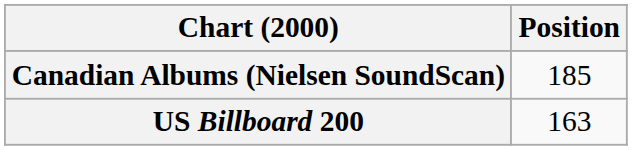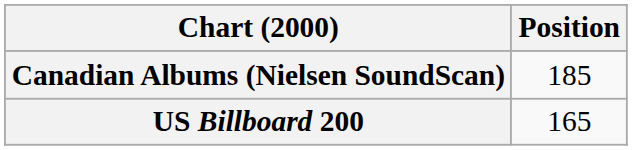US Billboard 200 | Position: 163 -> 165
